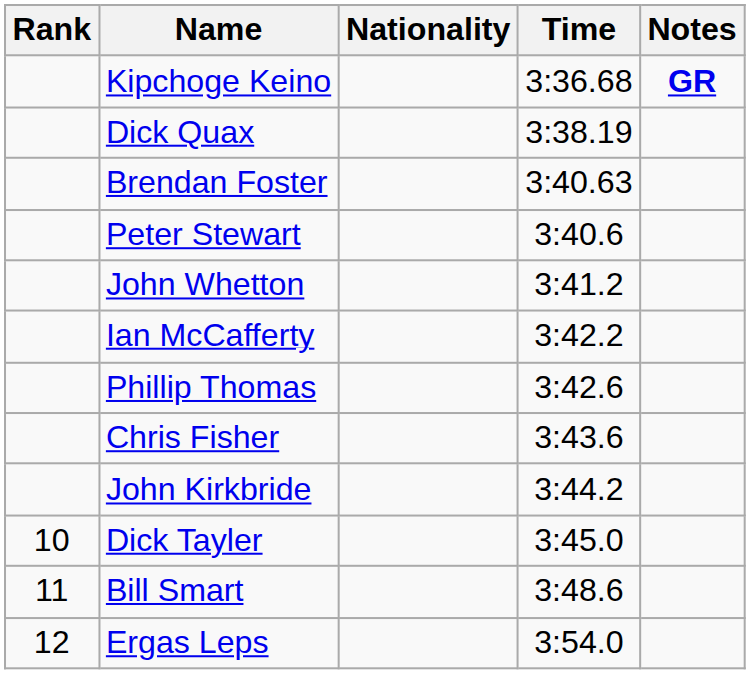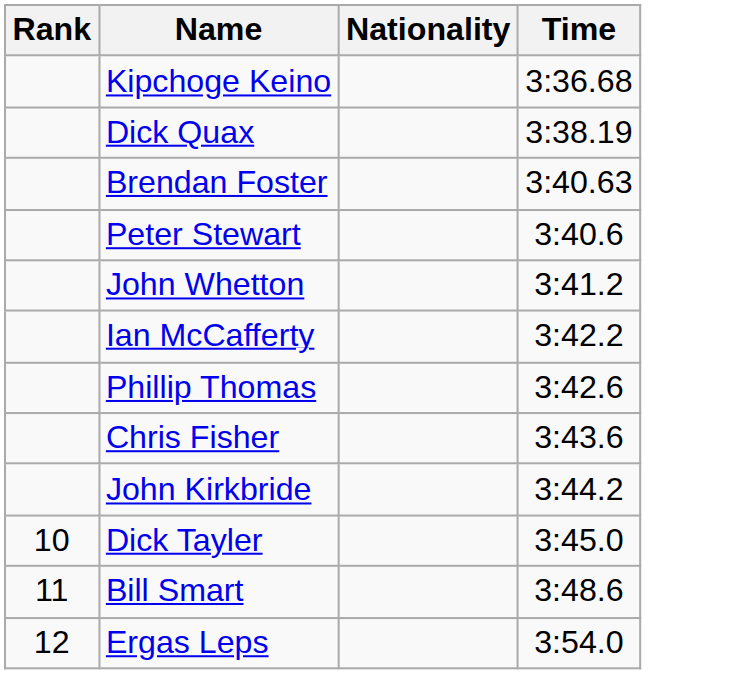- column: Notes | GR
